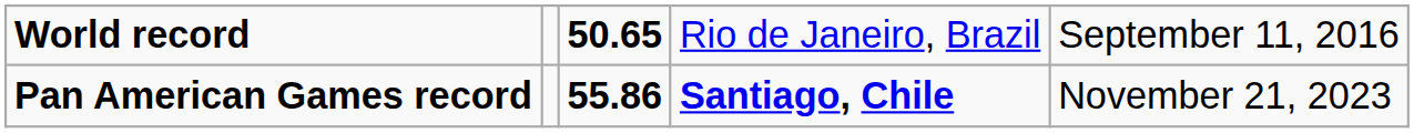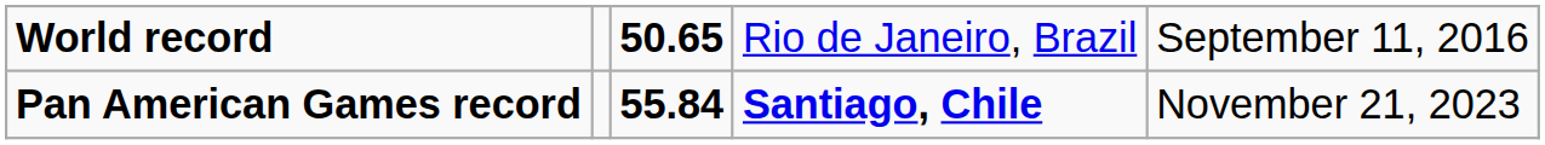Pan American Games record | column 3: 55.86 -> 55.84
